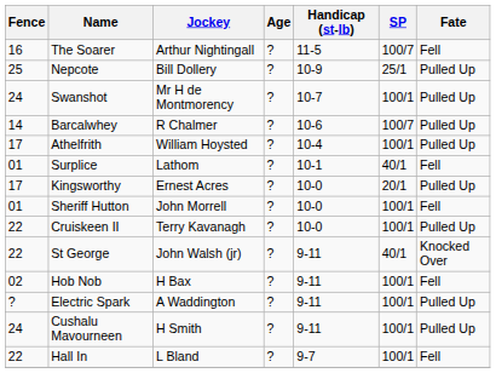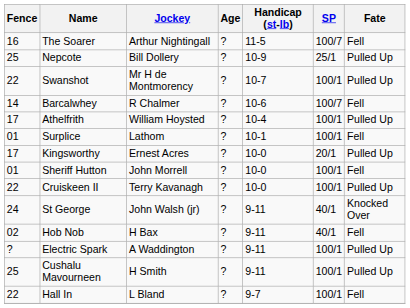Swanshot | Fence: 24 -> 22
Barcalwhey | Fate: Pulled Up -> Fell
Surplice | SP: 40/1 -> 100/1
St George | Fence: 22 -> 24
Hob Nob | SP: 100/1 -> 40/1
Cushalu Mavourneen | Fence: 24 -> 25
